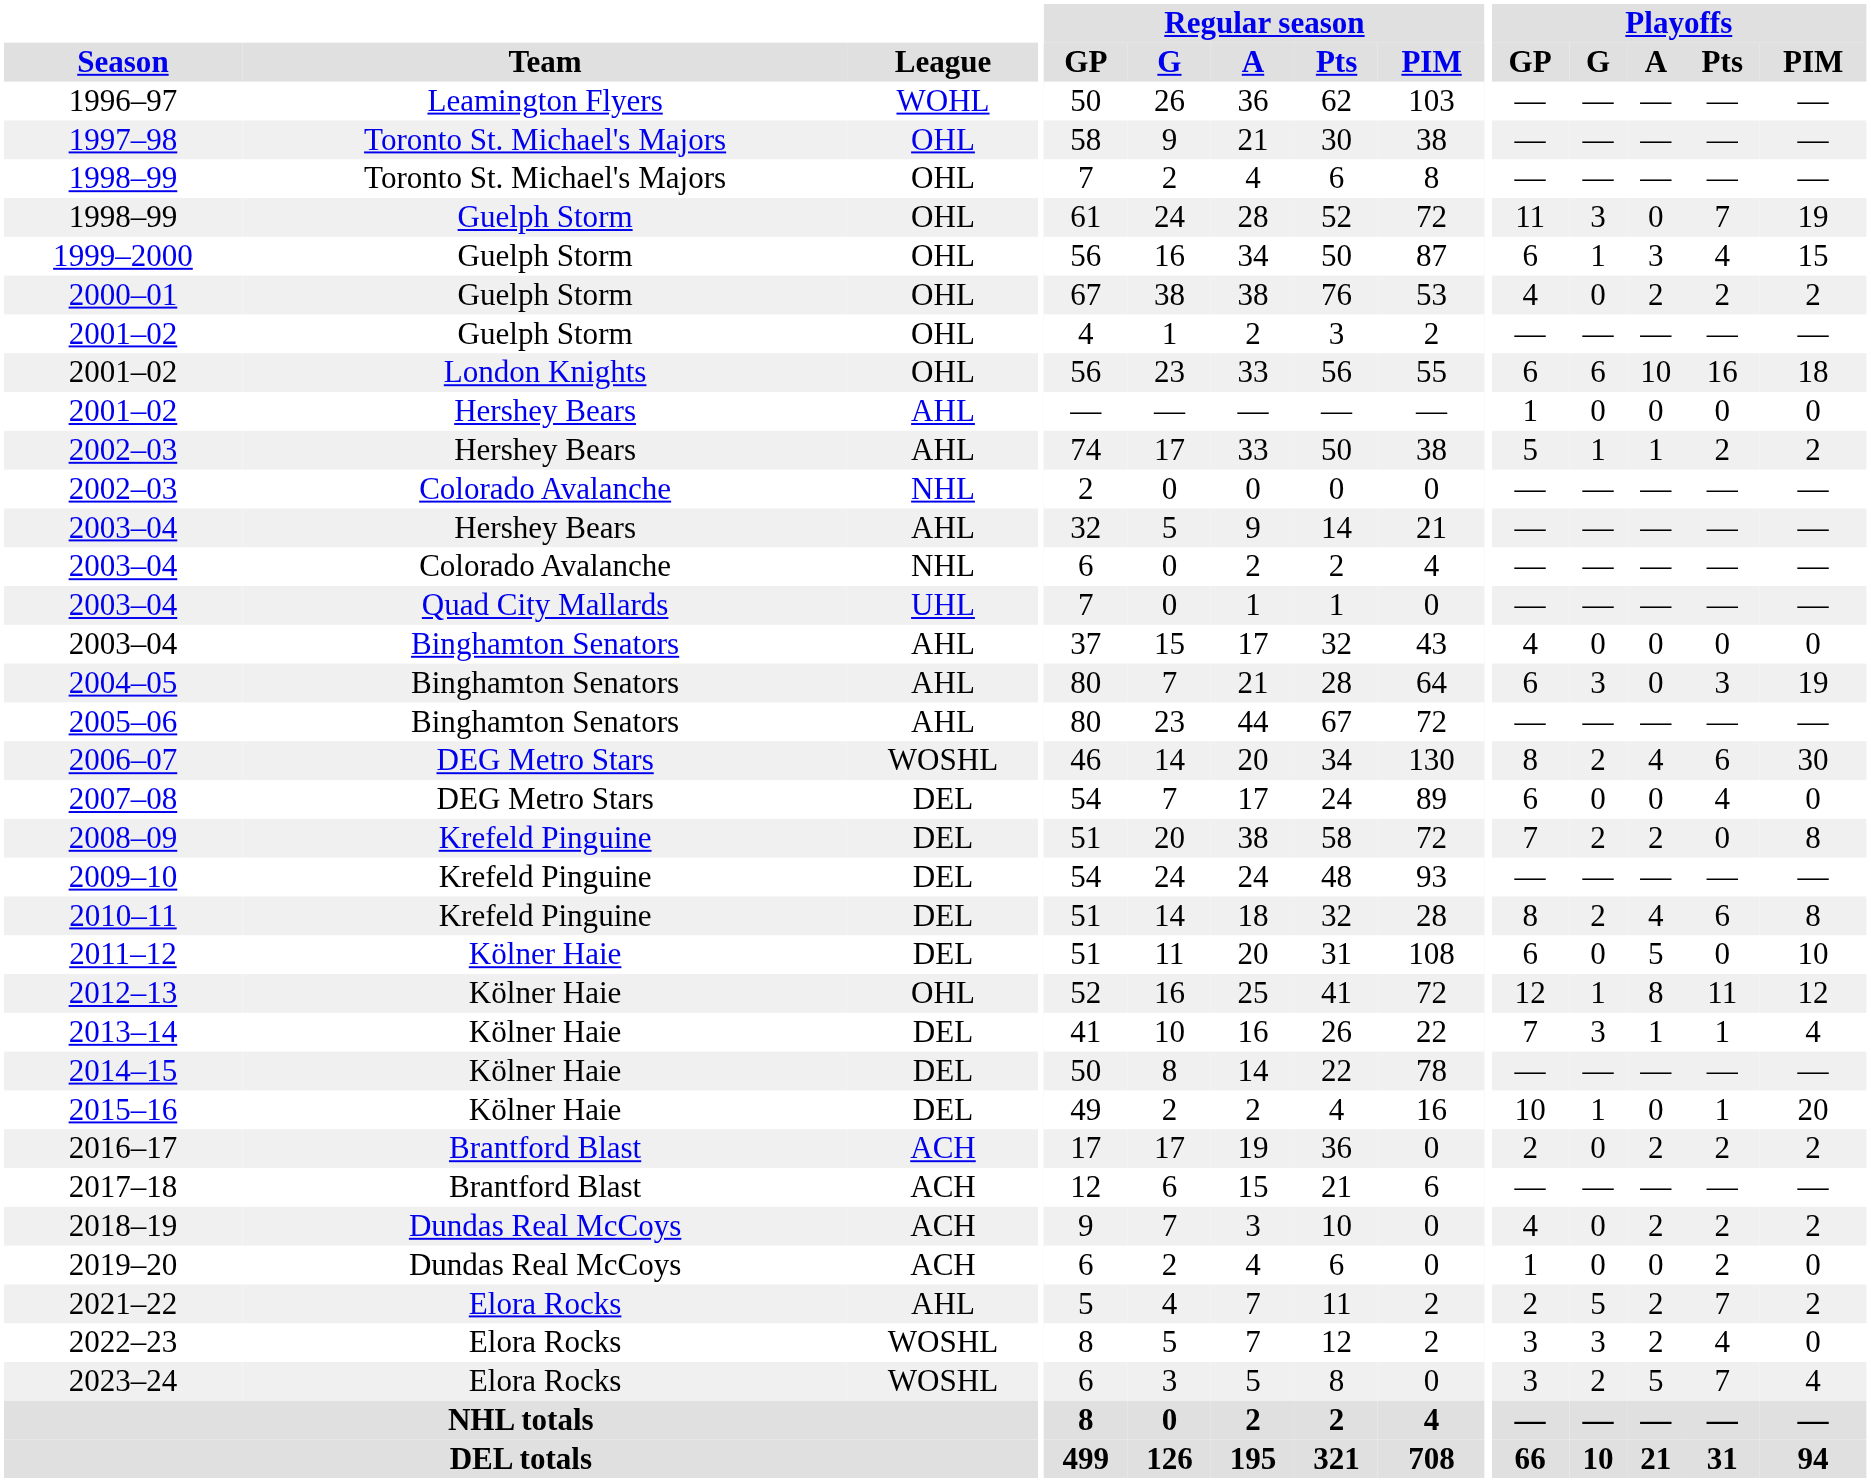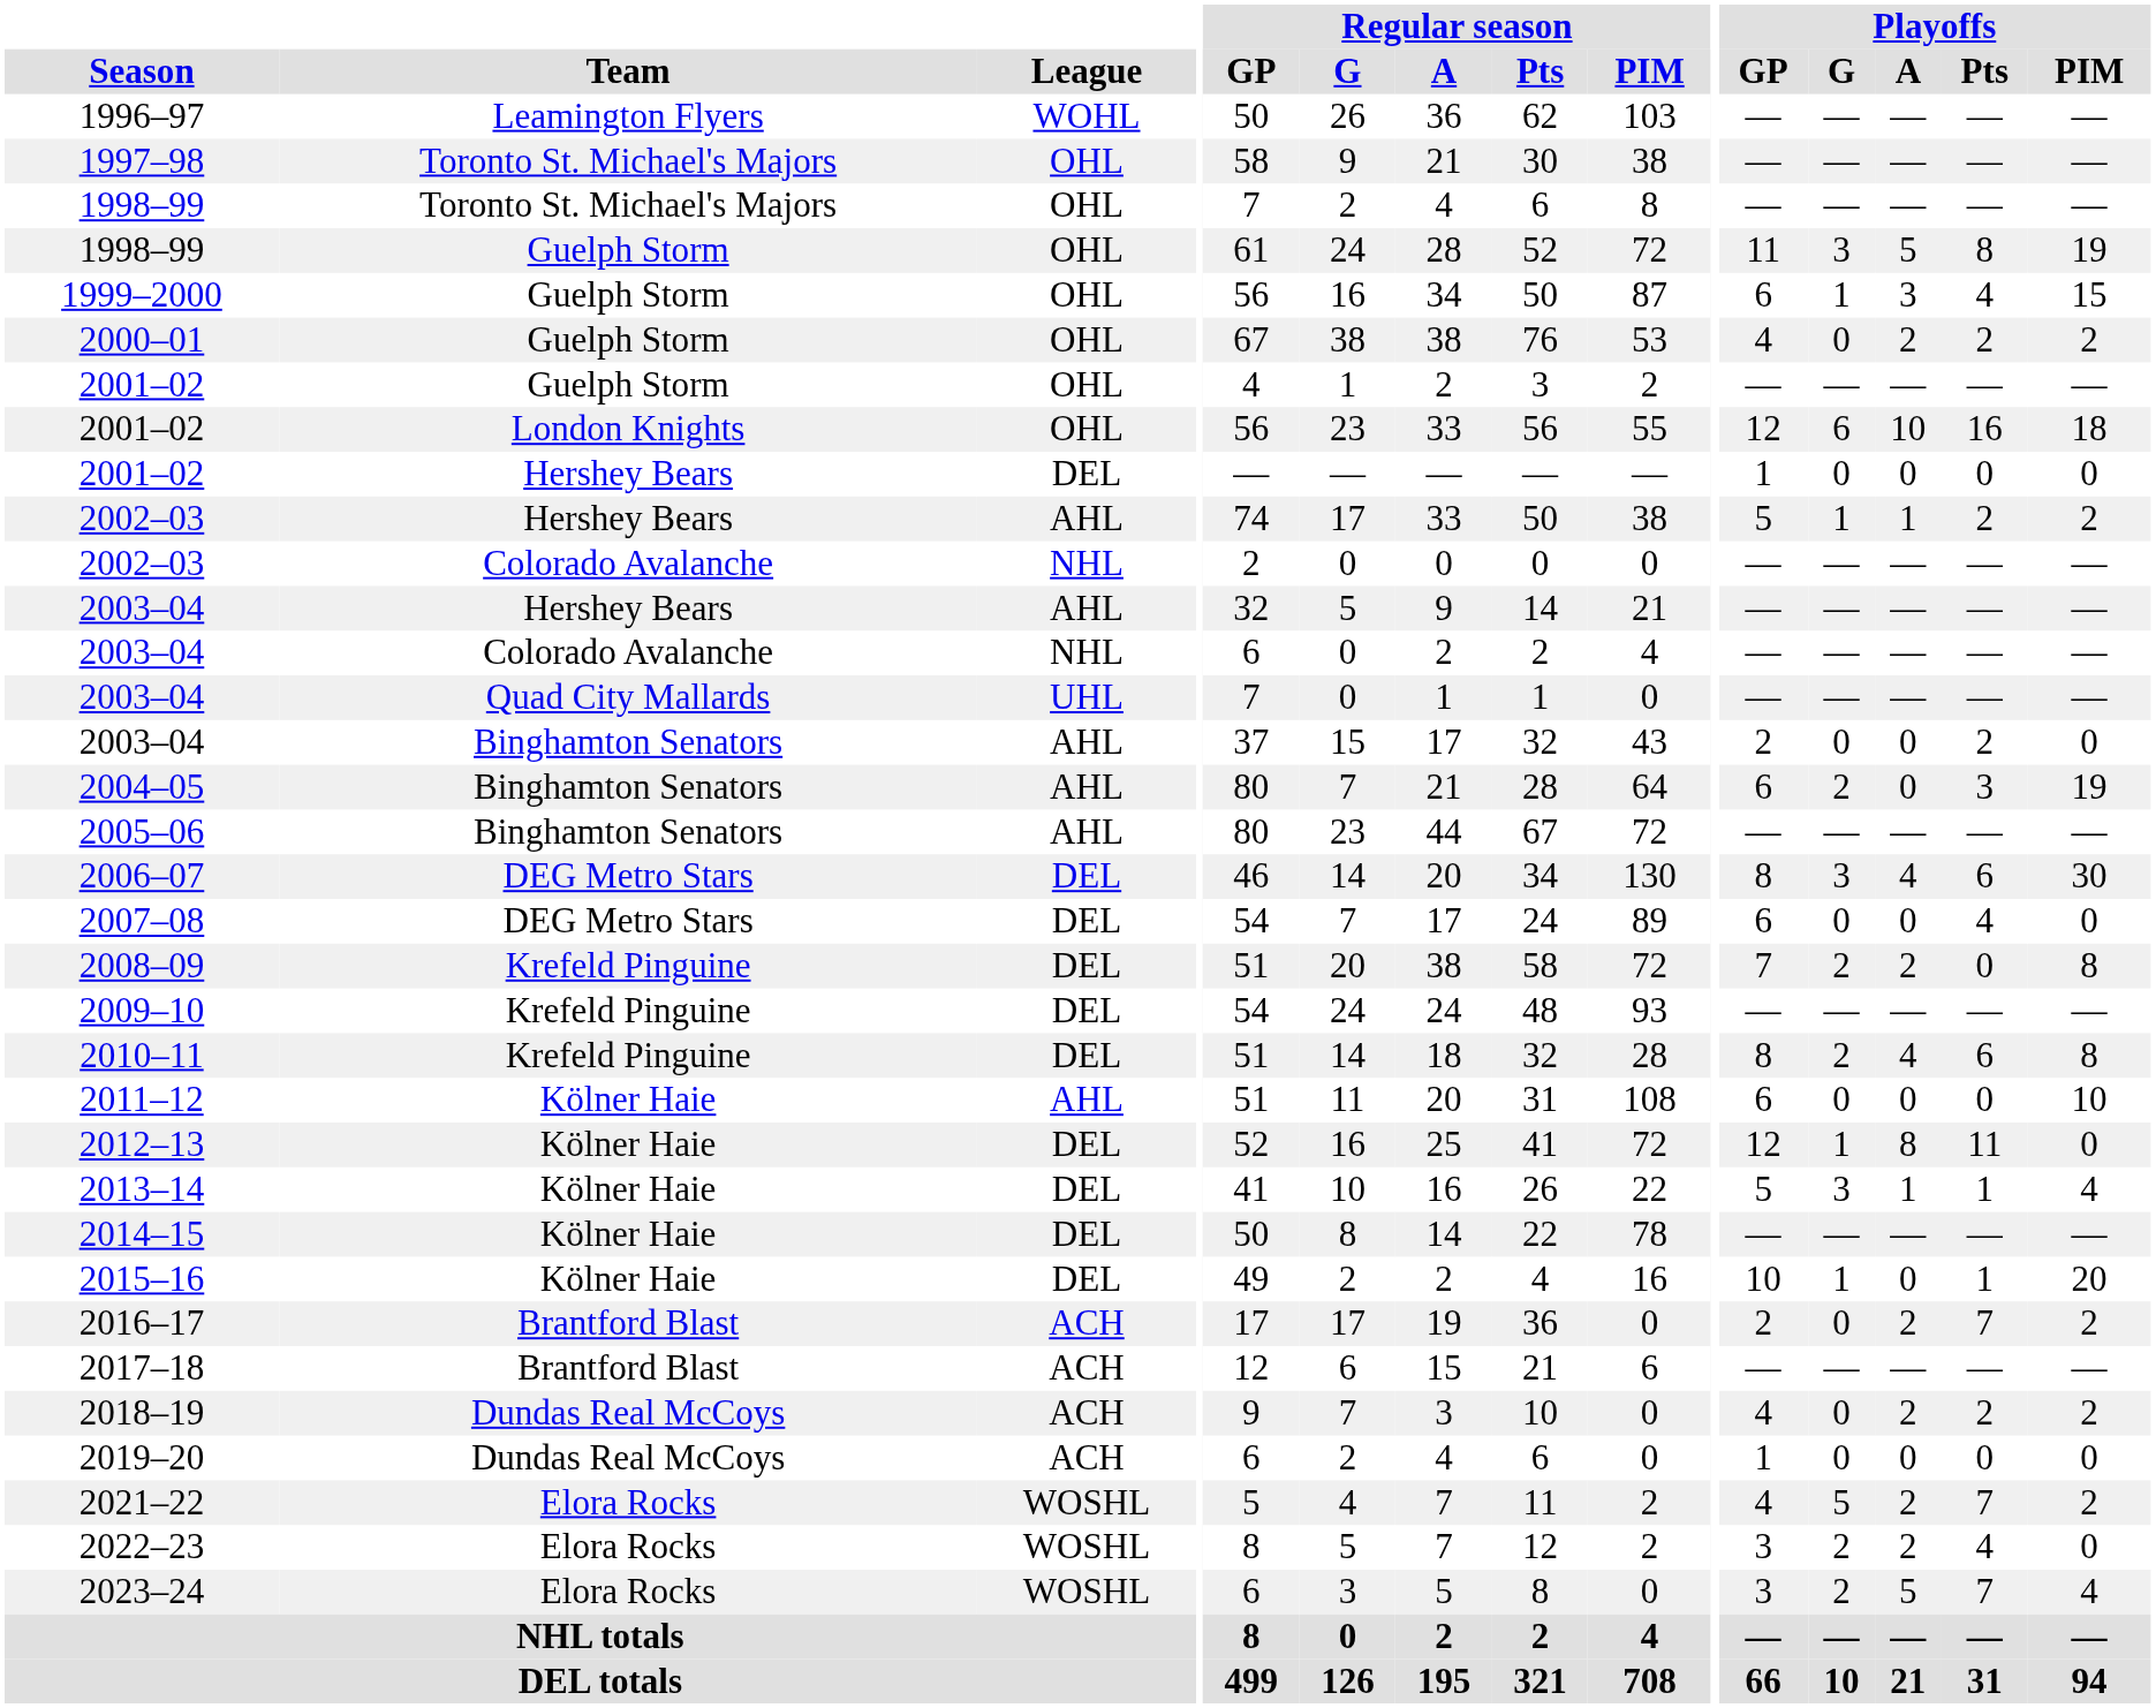1998–99 / Guelph Storm | Playoffs / A: 0 -> 5
1998–99 / Guelph Storm | Playoffs / Pts: 7 -> 8
2001–02 / London Knights | Playoffs / GP: 6 -> 12
2001–02 / Hershey Bears | League: AHL -> DEL
2003–04 / Binghamton Senators | Playoffs / GP: 4 -> 2
2003–04 / Binghamton Senators | Playoffs / Pts: 0 -> 2
2004–05 | Playoffs / G: 3 -> 2
2006–07 | League: WOSHL -> DEL
2006–07 | Playoffs / G: 2 -> 3
2011–12 | League: DEL -> AHL
2011–12 | Playoffs / A: 5 -> 0
2012–13 | League: OHL -> DEL
2012–13 | Playoffs / PIM: 12 -> 0
2013–14 | Playoffs / GP: 7 -> 5
2016–17 | Playoffs / Pts: 2 -> 7
2019–20 | Playoffs / Pts: 2 -> 0
2021–22 | League: AHL -> WOSHL
2021–22 | Playoffs / GP: 2 -> 4
2022–23 | Playoffs / G: 3 -> 2
